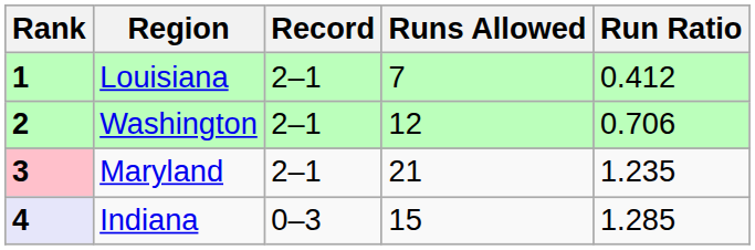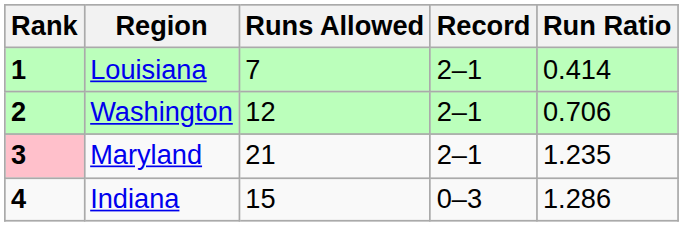columns swapped: Record <-> Runs Allowed
Louisiana | Run Ratio: 0.412 -> 0.414
Indiana | Rank: lavender background -> no background
Indiana | Run Ratio: 1.285 -> 1.286
